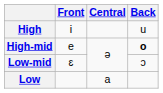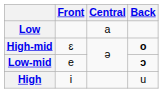rows swapped: High <-> Low
High-mid | Front: e -> ɛ
Low-mid | Front: ɛ -> e
Low-mid | Back: normal -> bold
